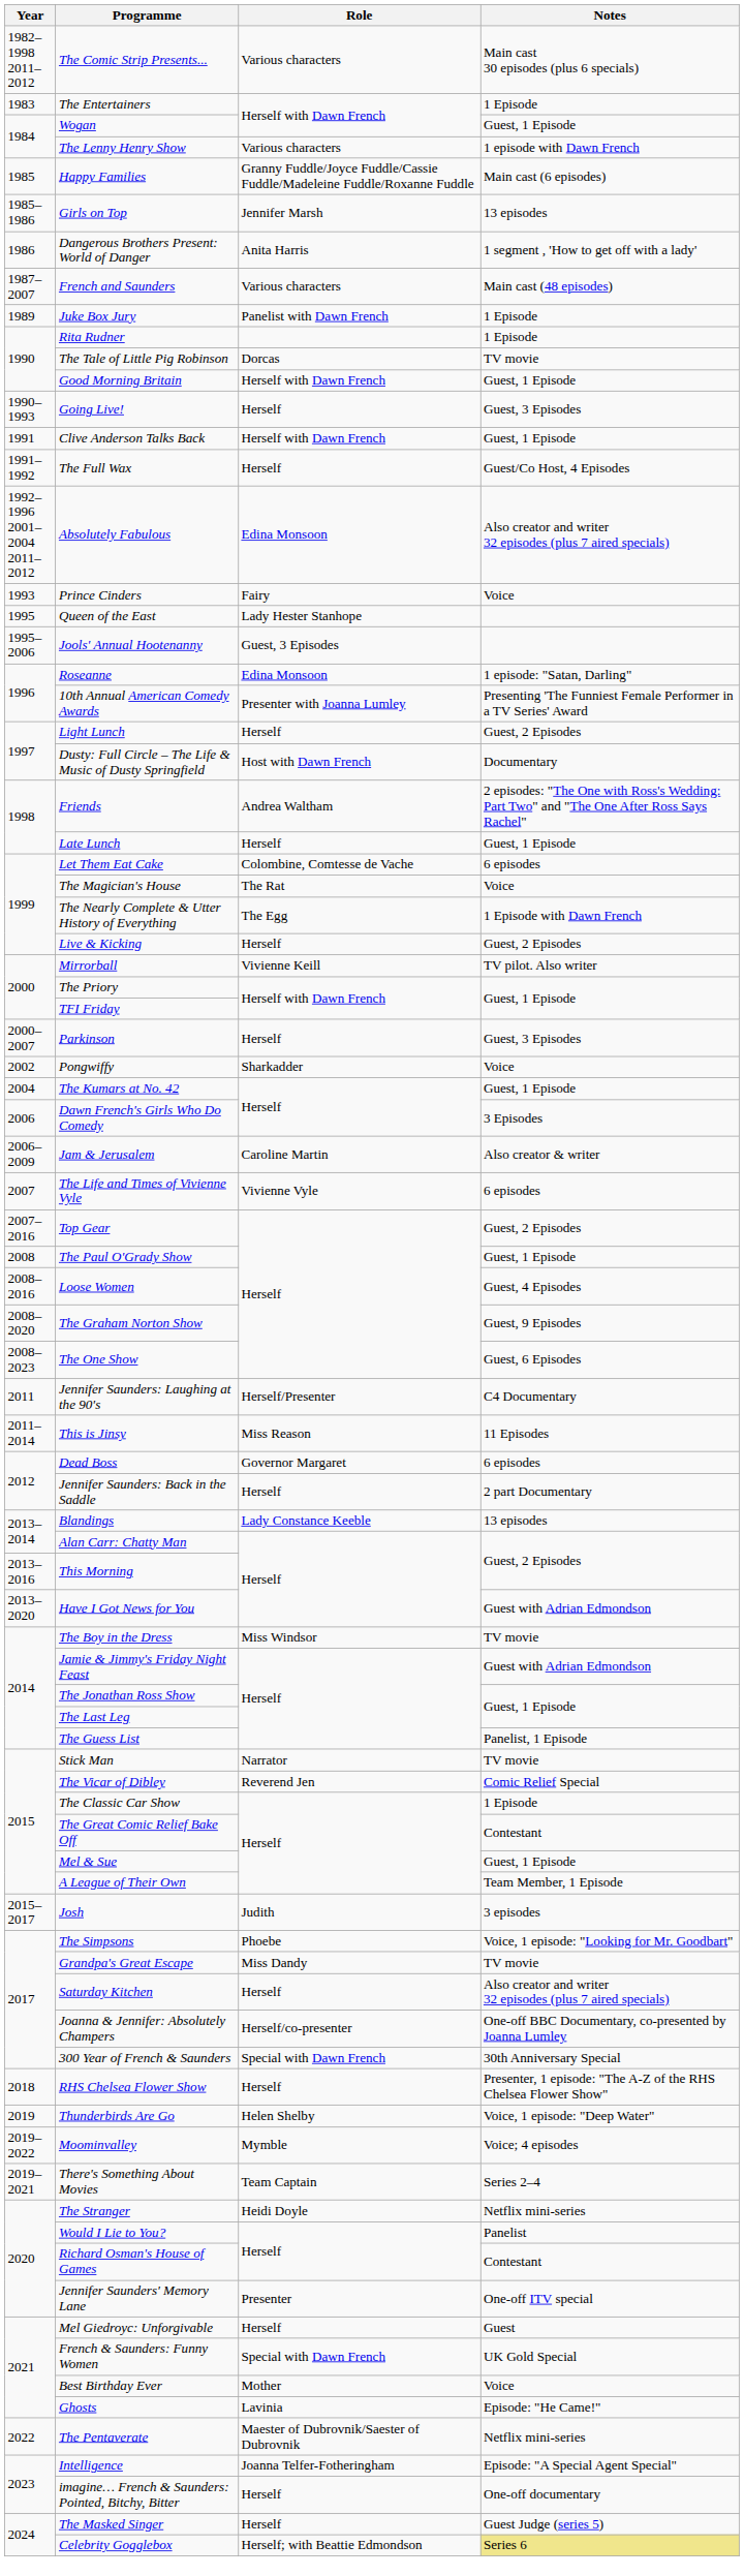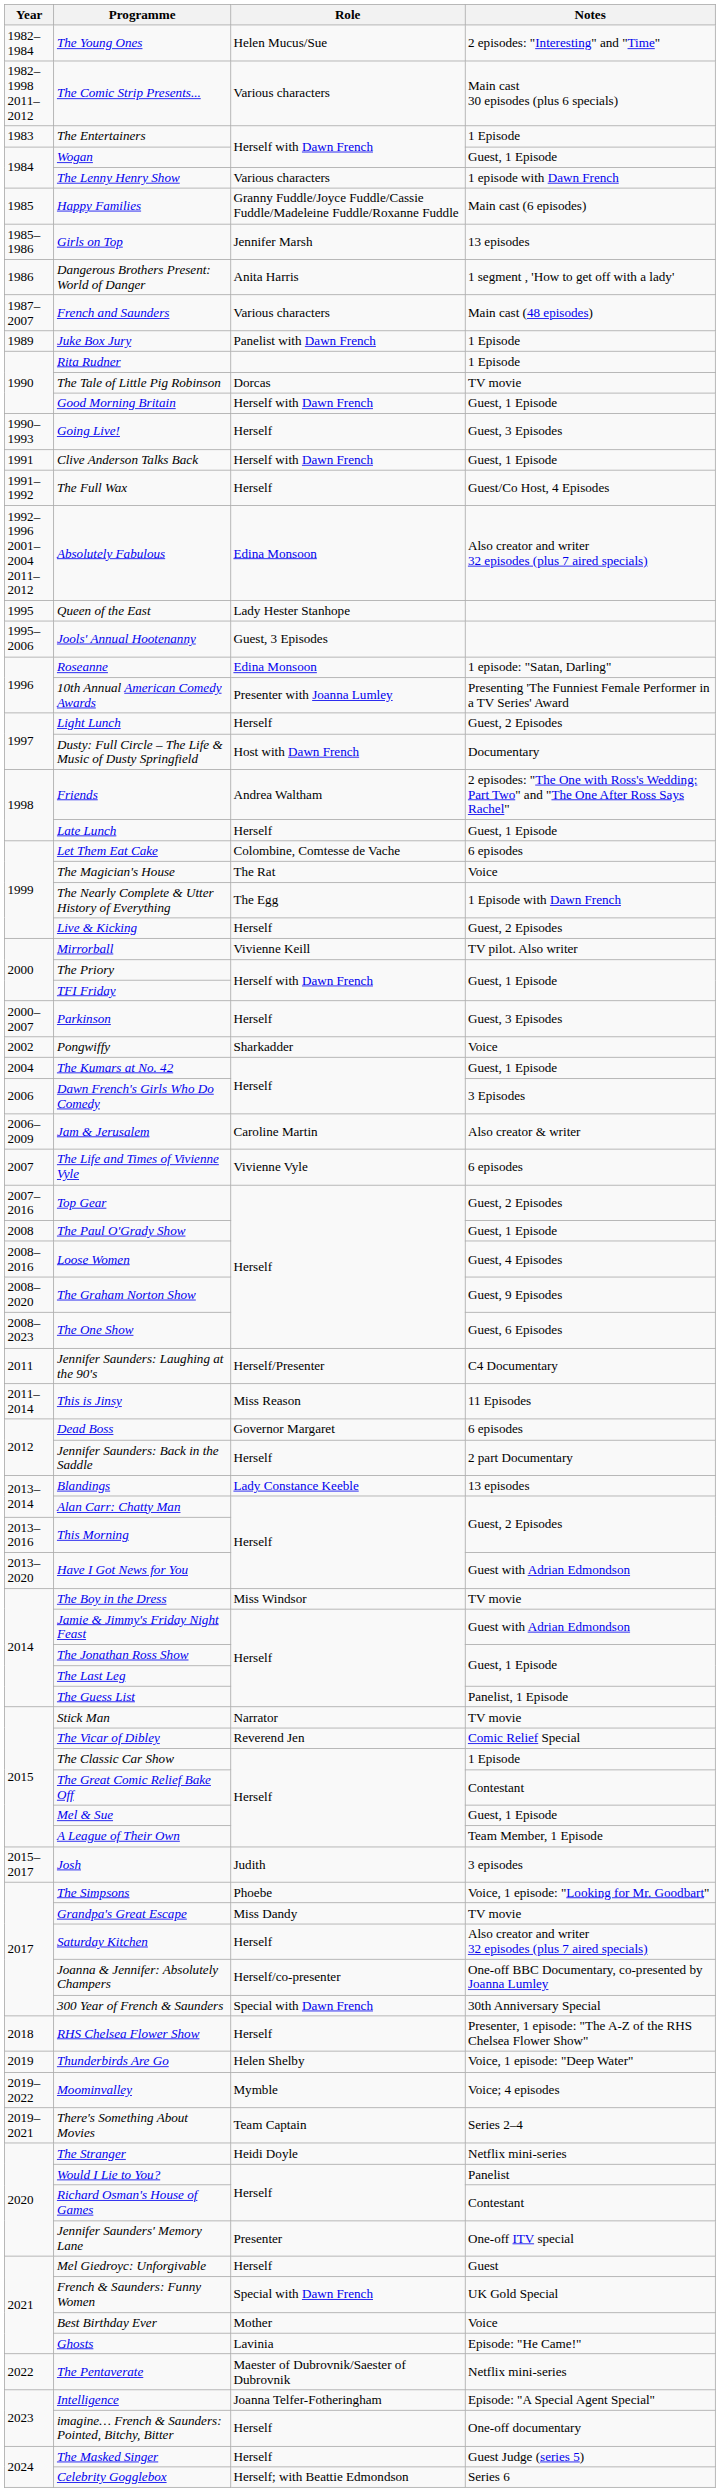+ row: 1982–1984 | The Young Ones | Helen Mucus/Sue | 2 episodes: "Interesting" and "Time"
- row: 1993 | Prince Cinders | Fairy | Voice
Celebrity Gogglebox | Notes: khaki background -> no background
